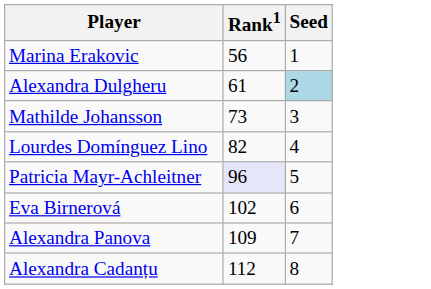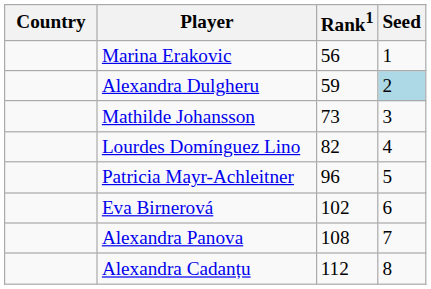+ column: Country
Alexandra Dulgheru | Rank1: 61 -> 59
Patricia Mayr-Achleitner | Rank1: lavender background -> no background
Alexandra Panova | Rank1: 109 -> 108
